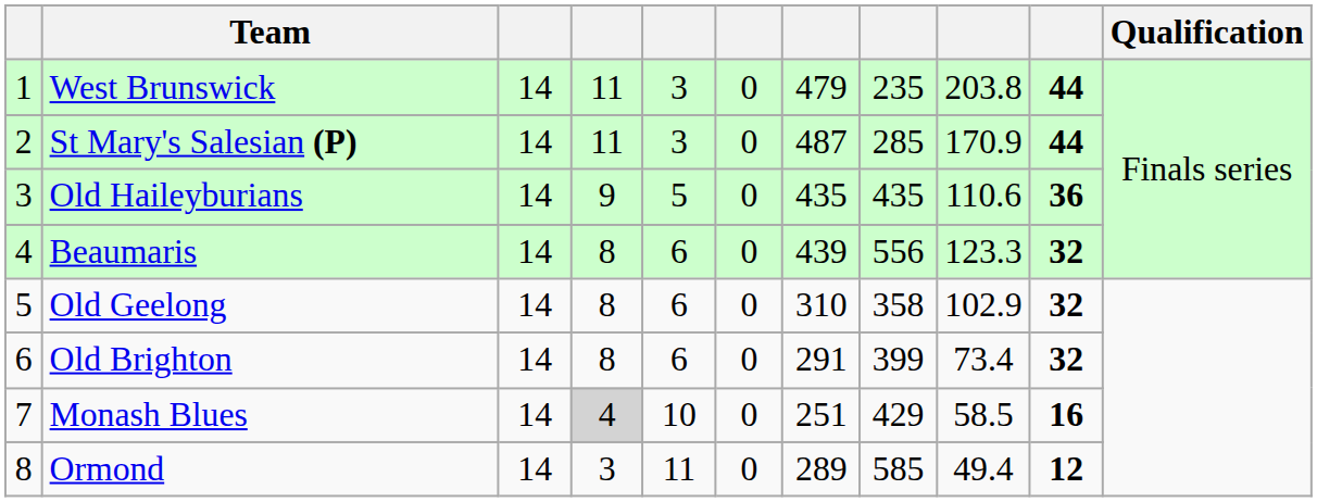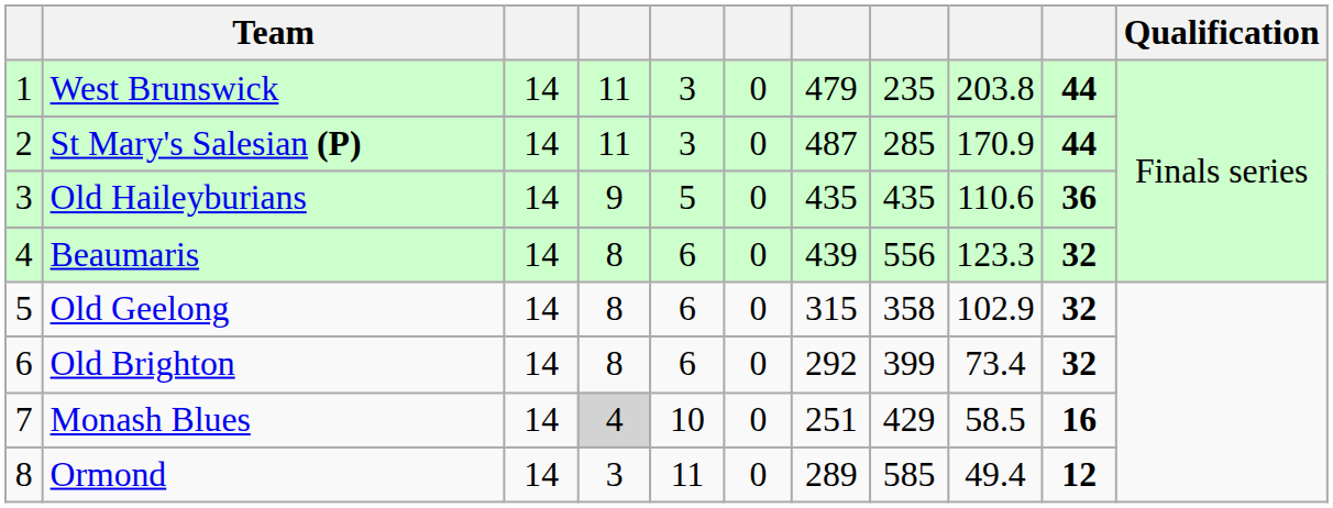Old Geelong | column 7: 310 -> 315
Old Brighton | column 7: 291 -> 292
